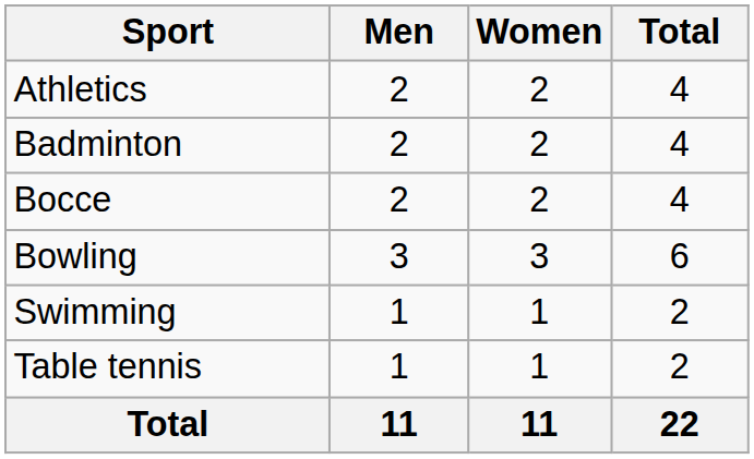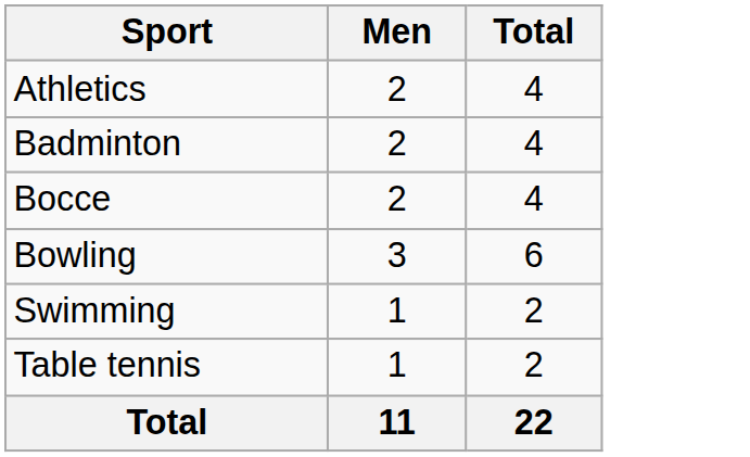- column: Women | 2 | 2 | 2 | 3 | 1 | 1 | 11
